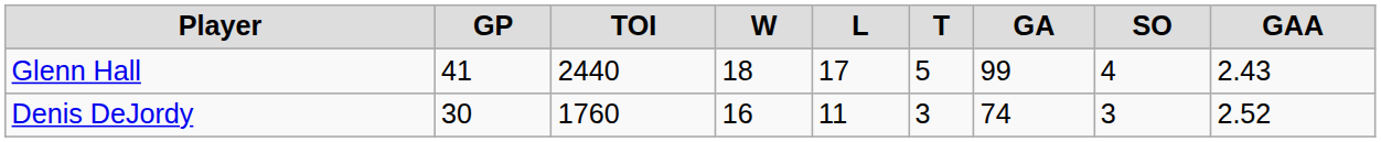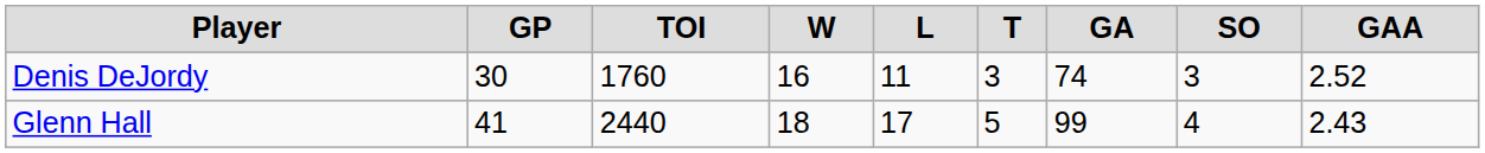rows swapped: Glenn Hall <-> Denis DeJordy
